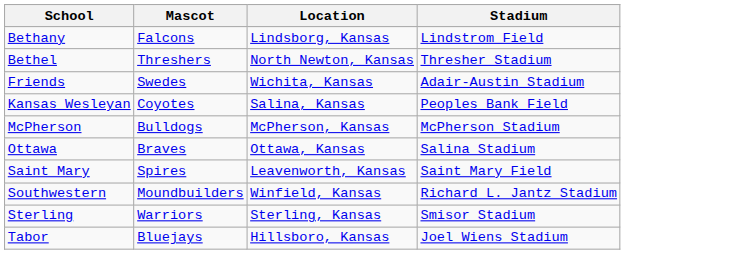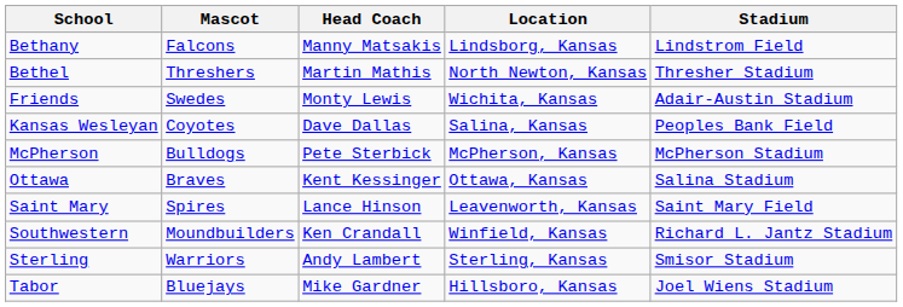+ column: Head Coach | Manny Matsakis | Martin Mathis | Monty Lewis | Dave Dallas | Pete Sterbick | Kent Kessinger | Lance Hinson | Ken Crandall | Andy Lambert | Mike Gardner
